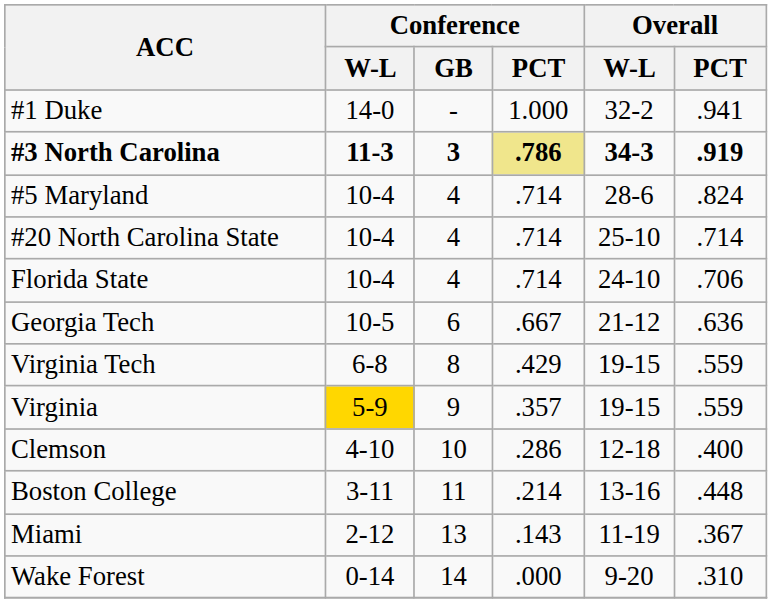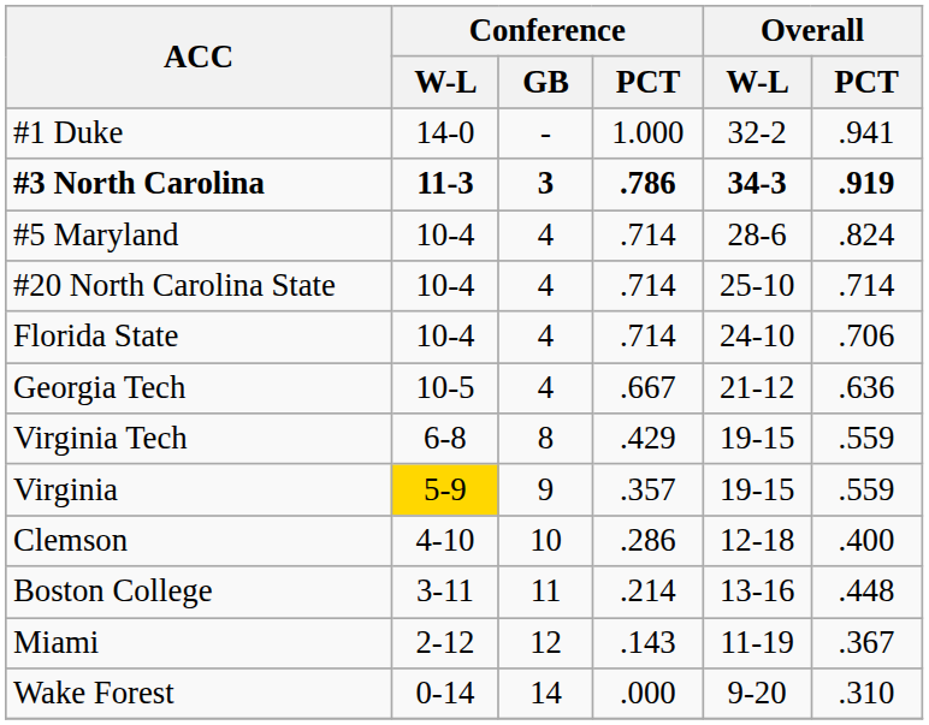#3 North Carolina | Conference / PCT: khaki background -> no background
Georgia Tech | Conference / GB: 6 -> 4
Miami | Conference / GB: 13 -> 12
